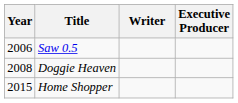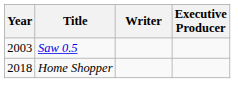Saw 0.5 | Year: 2006 -> 2003
- row: 2008 | Doggie Heaven
Home Shopper | Year: 2015 -> 2018
